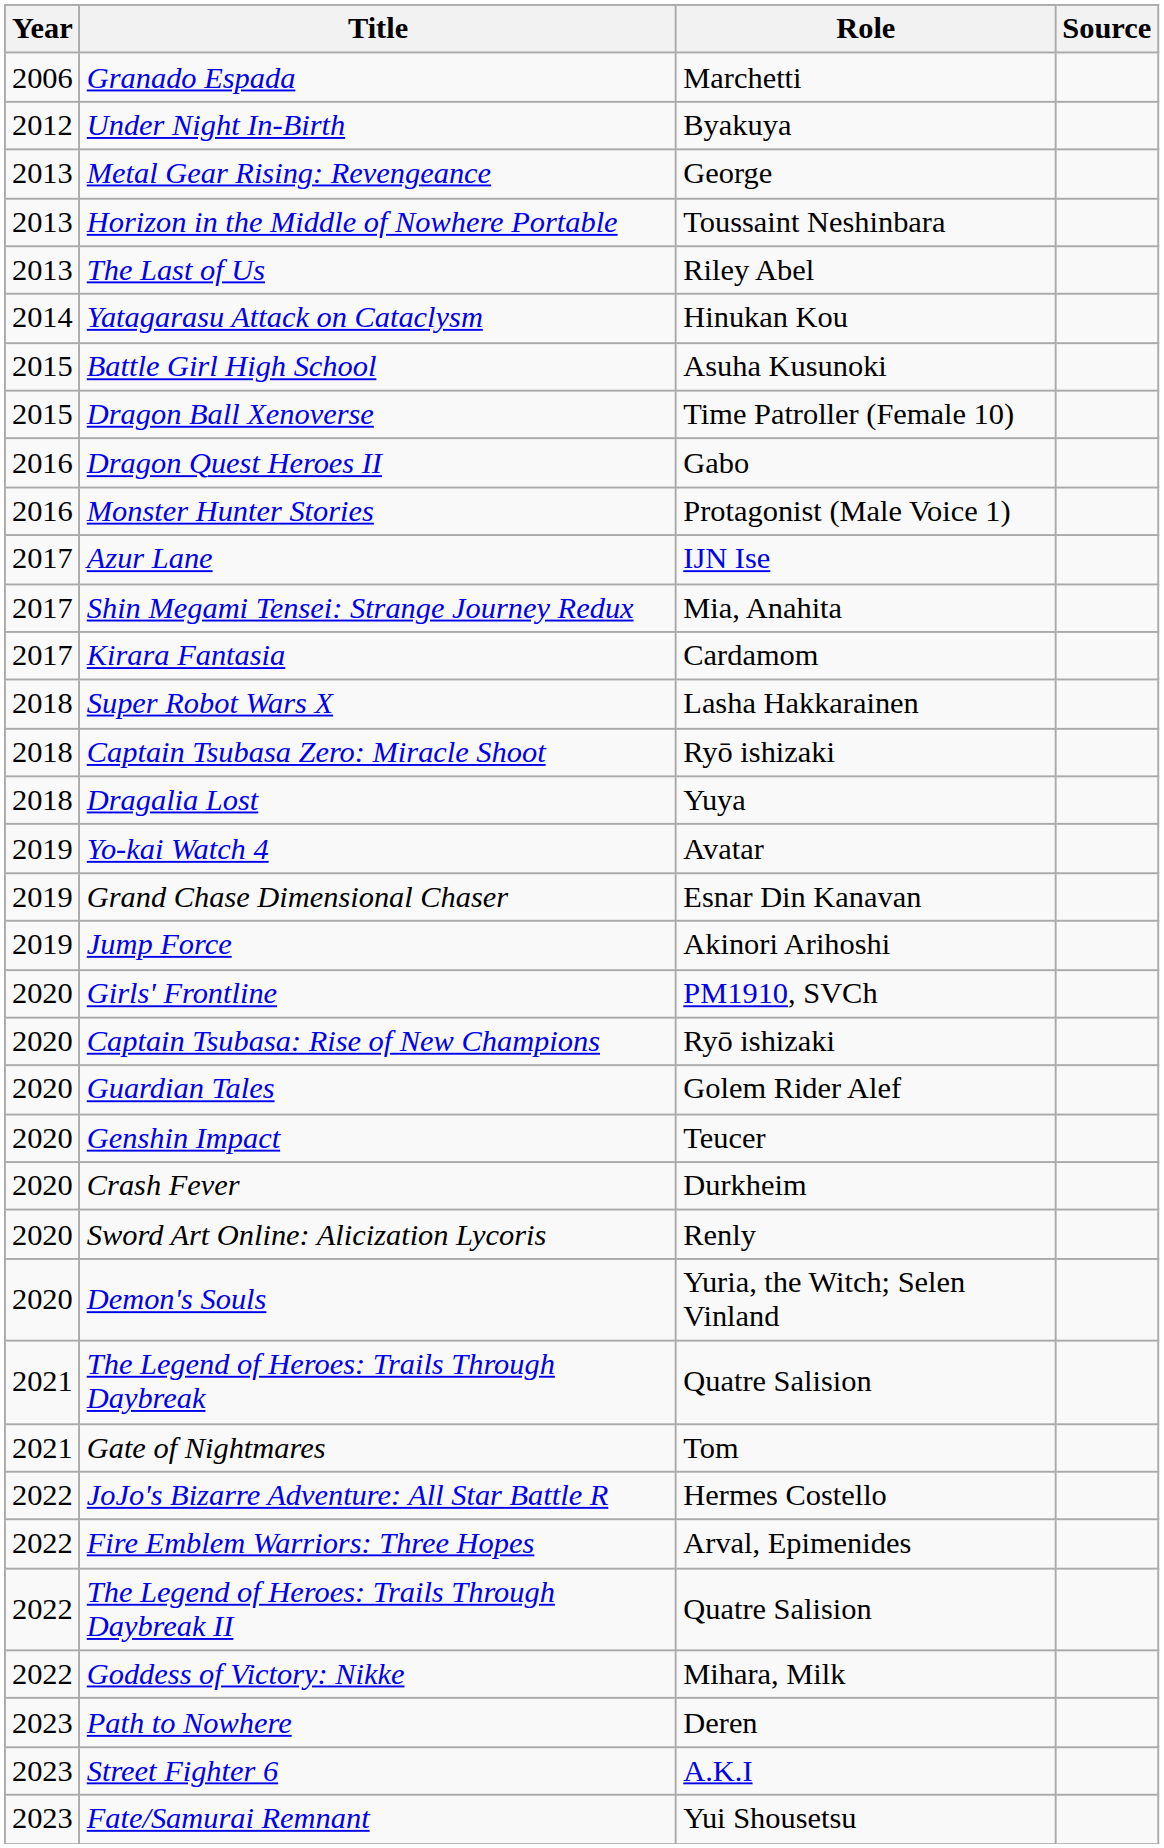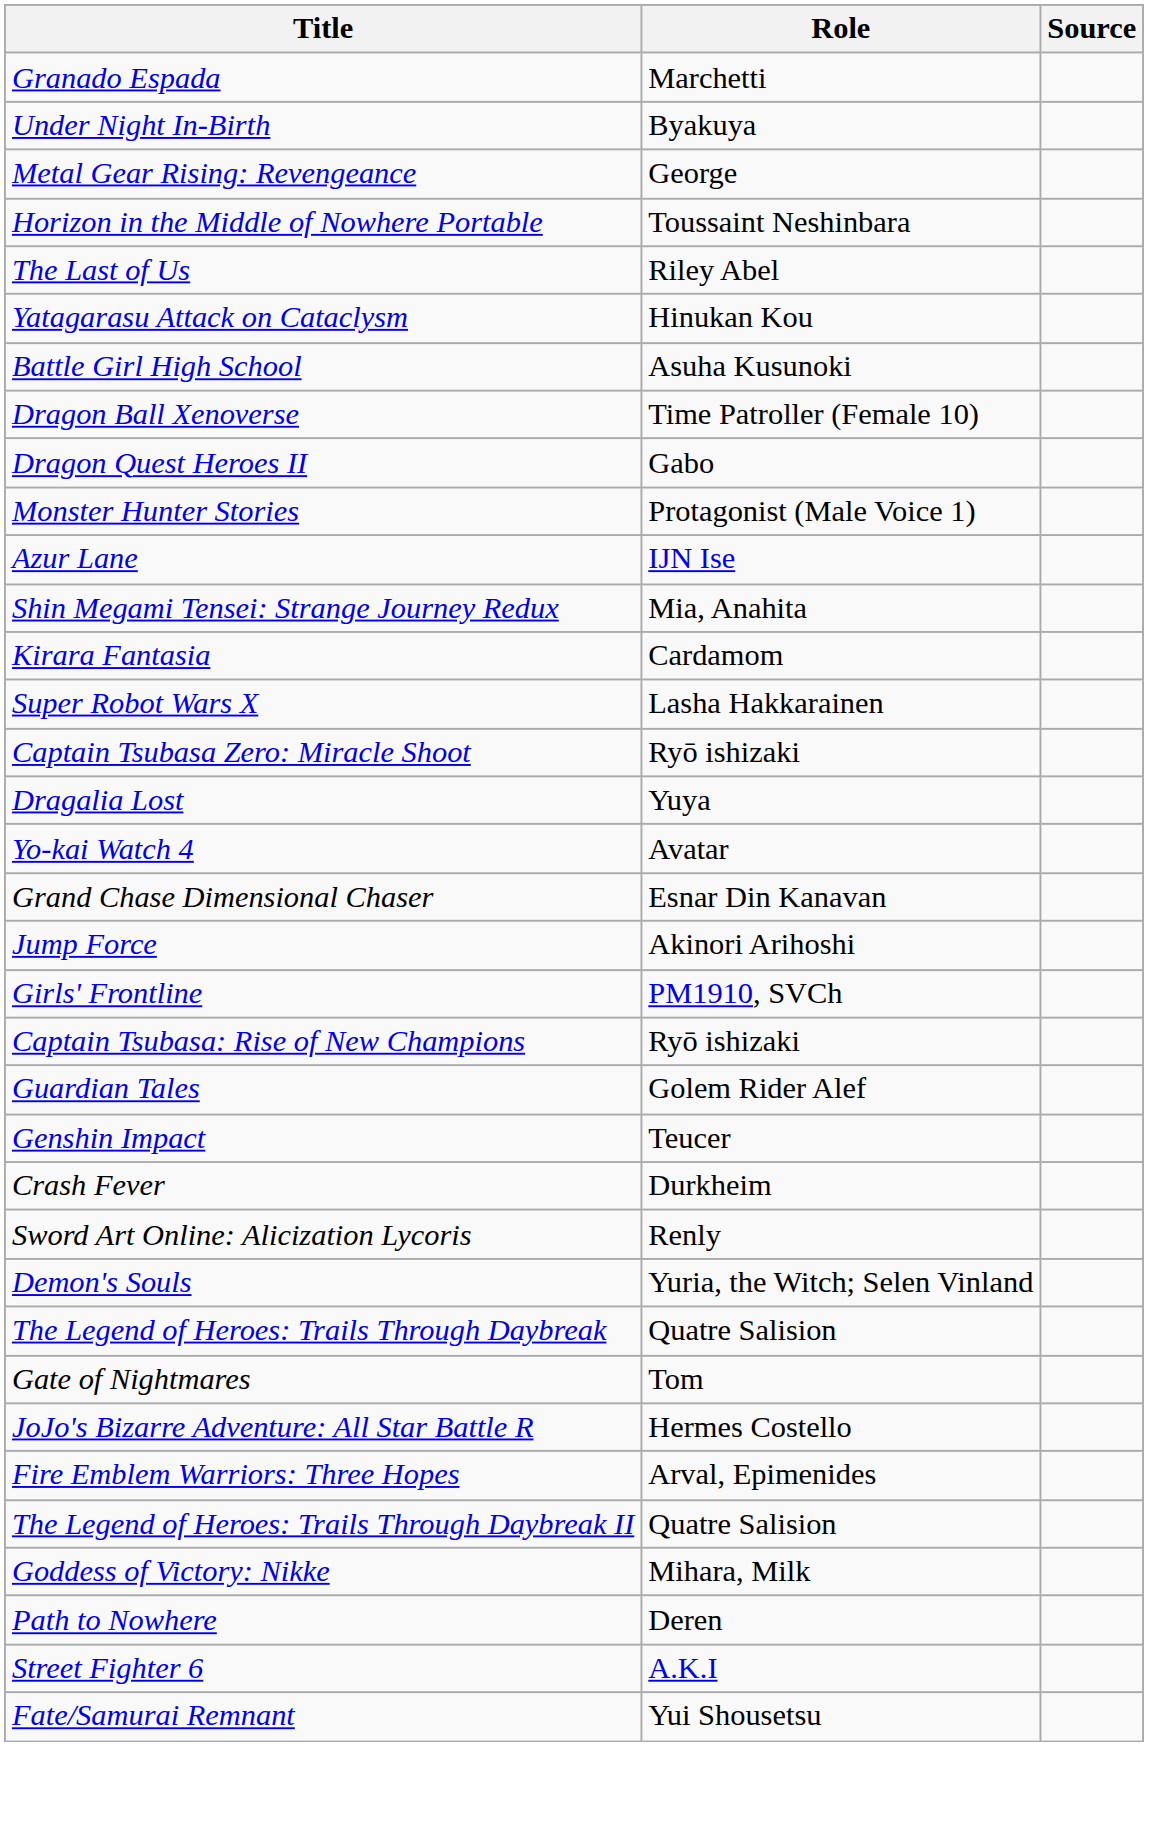- column: Year | 2006 | 2012 | 2013 | 2013 | 2013 | 2014 | 2015 | 2015 | 2016 | 2016 | 2017 | 2017 | 2017 | 2018 | 2018 | 2018 | 2019 | 2019 | 2019 | 2020 | 2020 | 2020 | 2020 | 2020 | 2020 | 2020 | 2021 | 2021 | 2022 | 2022 | 2022 | 2022 | 2023 | 2023 | 2023
